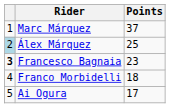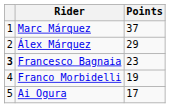Álex Márquez | column 1: lightblue background -> no background
Álex Márquez | Points: 25 -> 29
Franco Morbidelli | Points: 18 -> 19
